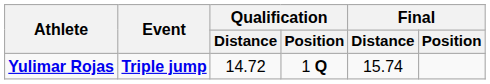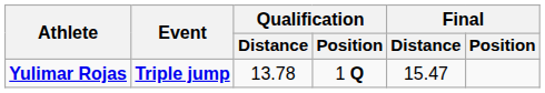Yulimar Rojas | Qualification / Distance: 14.72 -> 13.78
Yulimar Rojas | Final / Distance: 15.74 -> 15.47
